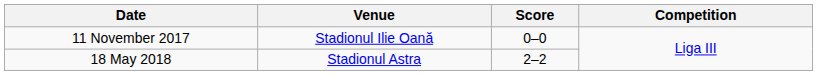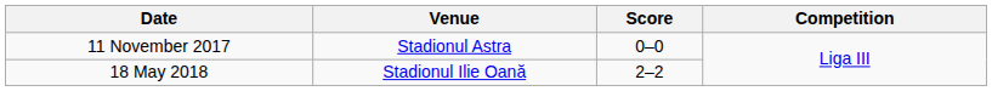11 November 2017 | Venue: Stadionul Ilie Oană -> Stadionul Astra
18 May 2018 | Venue: Stadionul Astra -> Stadionul Ilie Oană
